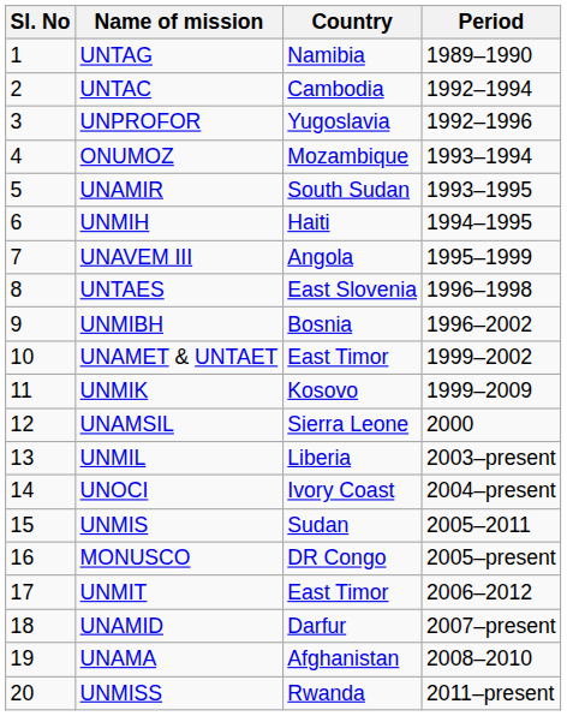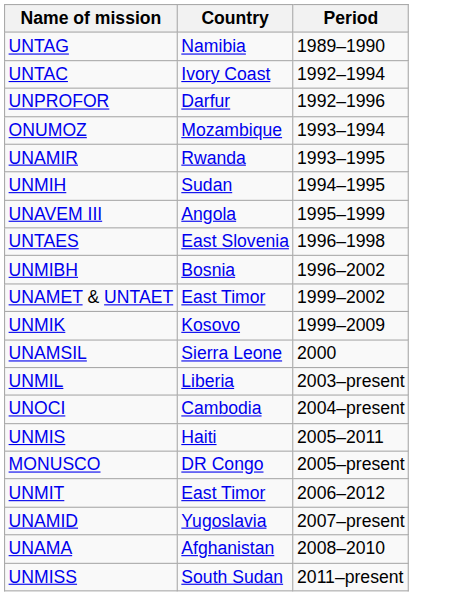- column: Sl. No | 1 | 2 | 3 | 4 | 5 | 6 | 7 | 8 | 9 | 10 | 11 | 12 | 13 | 14 | 15 | 16 | 17 | 18 | 19 | 20
UNTAC | Country: Cambodia -> Ivory Coast
UNPROFOR | Country: Yugoslavia -> Darfur
UNAMIR | Country: South Sudan -> Rwanda
UNMIH | Country: Haiti -> Sudan
UNOCI | Country: Ivory Coast -> Cambodia
UNMIS | Country: Sudan -> Haiti
UNAMID | Country: Darfur -> Yugoslavia
UNMISS | Country: Rwanda -> South Sudan
